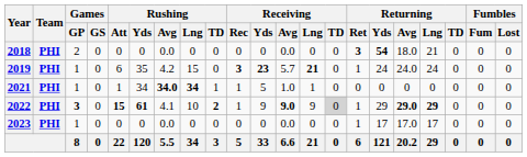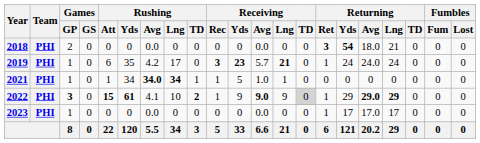2019 | Rushing / Lng: 15 -> 17
